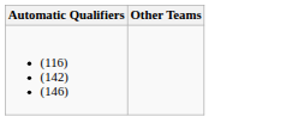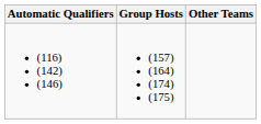+ column: Group Hosts | (157) (164) (174) (175)
